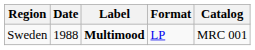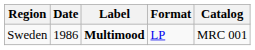Sweden | Date: 1988 -> 1986
